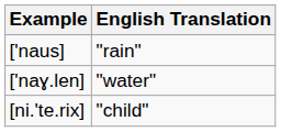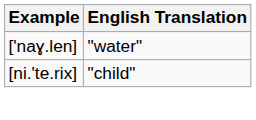- row: ['naus] | "rain"
